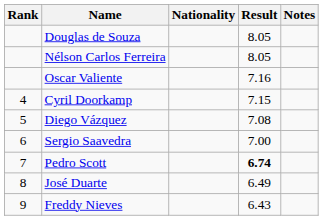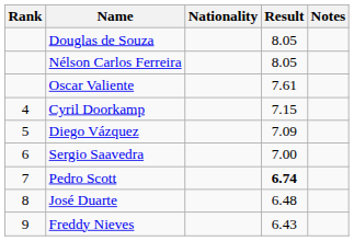Oscar Valiente | Result: 7.16 -> 7.61
Diego Vázquez | Result: 7.08 -> 7.09
José Duarte | Result: 6.49 -> 6.48
